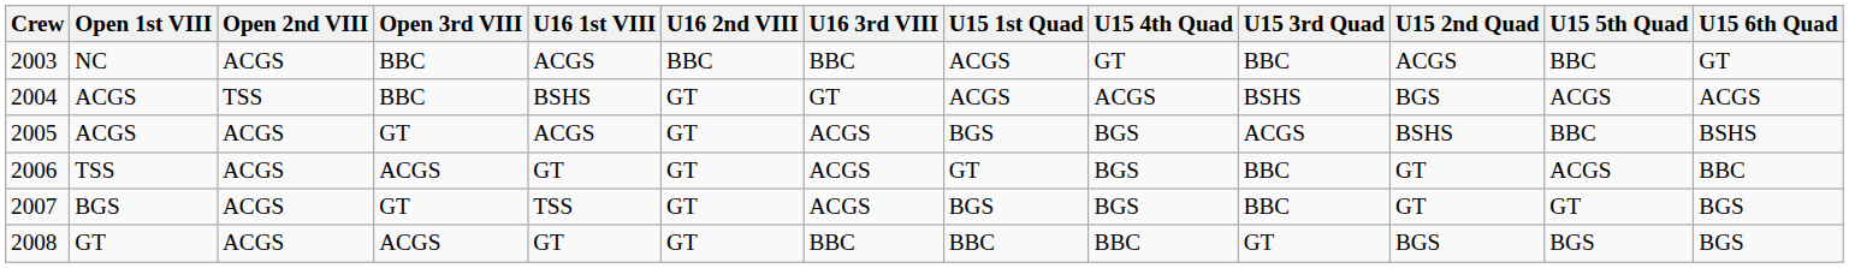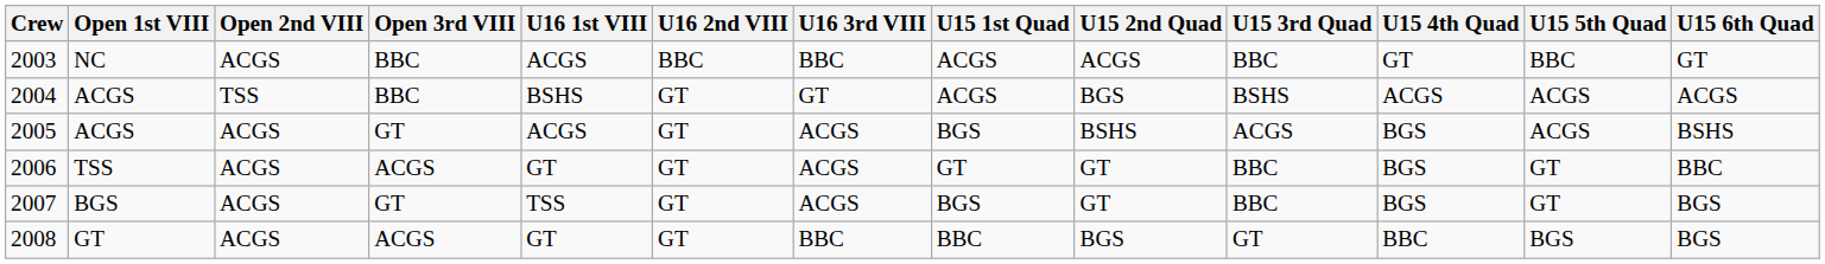columns swapped: U15 2nd Quad <-> U15 4th Quad
2005 | U15 5th Quad: BBC -> ACGS
2006 | U15 5th Quad: ACGS -> GT
